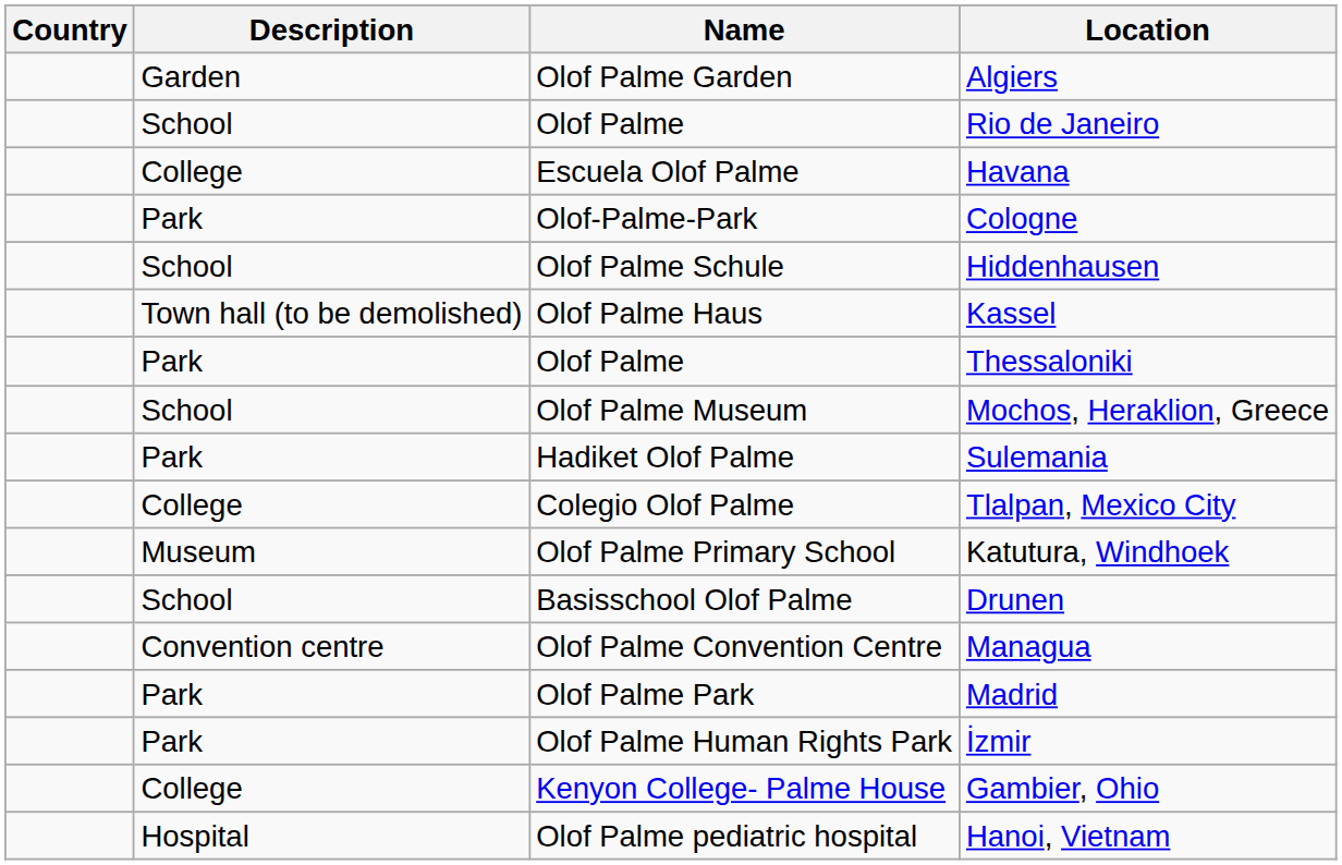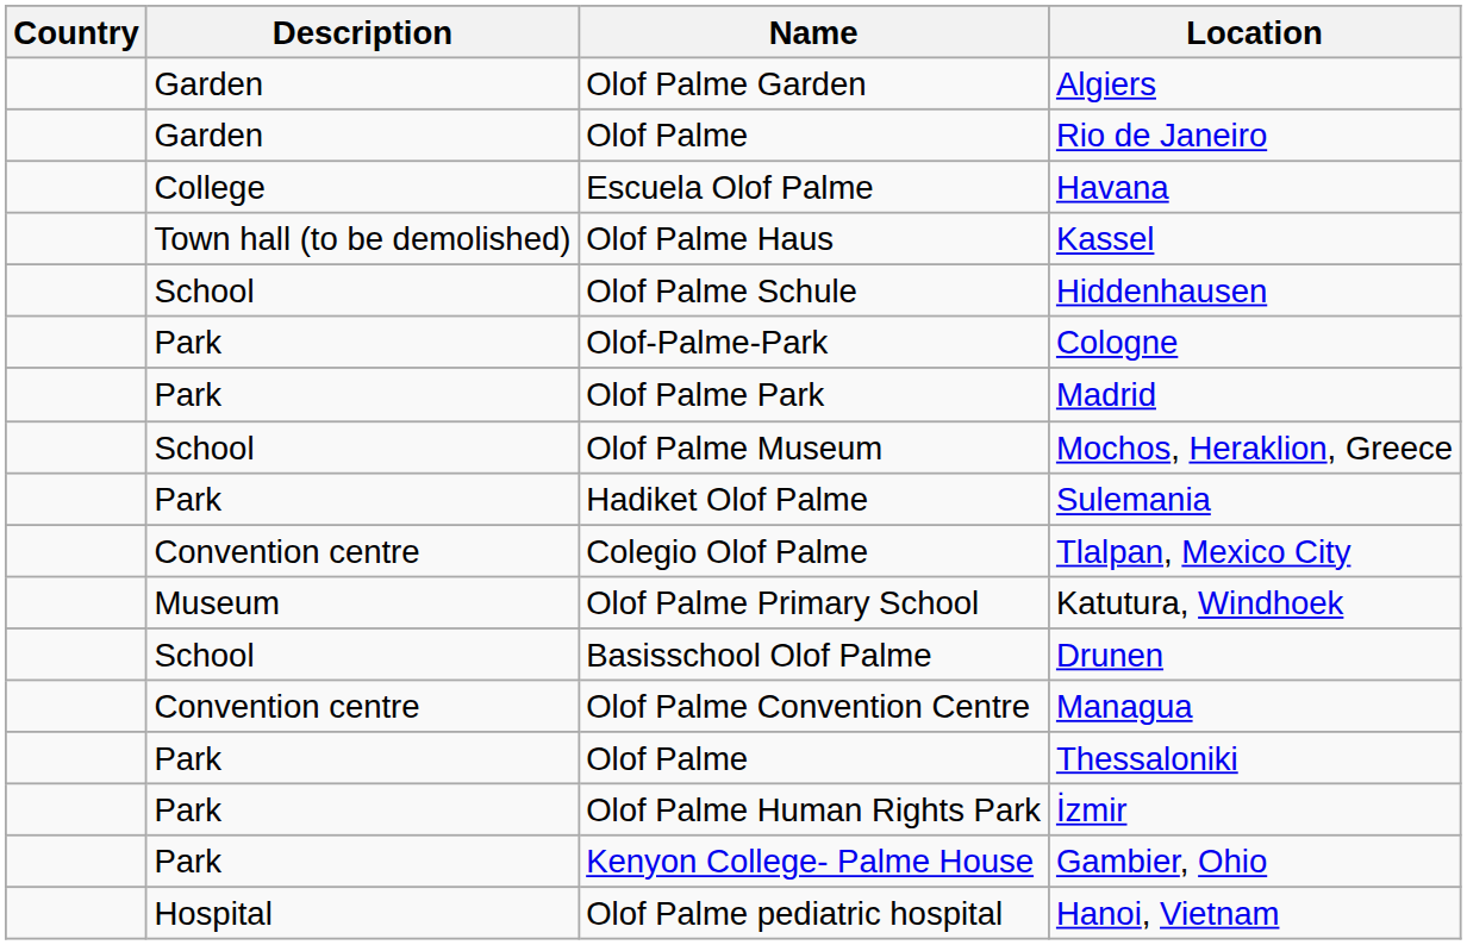Rio de Janeiro | Description: School -> Garden
rows swapped: Cologne <-> Kassel
rows swapped: Thessaloniki <-> Madrid
Tlalpan, Mexico City | Description: College -> Convention centre
Gambier, Ohio | Description: College -> Park
